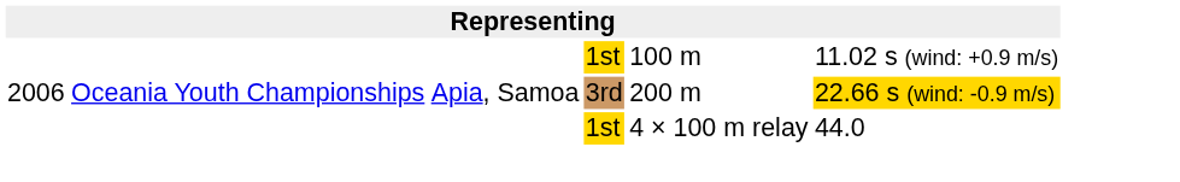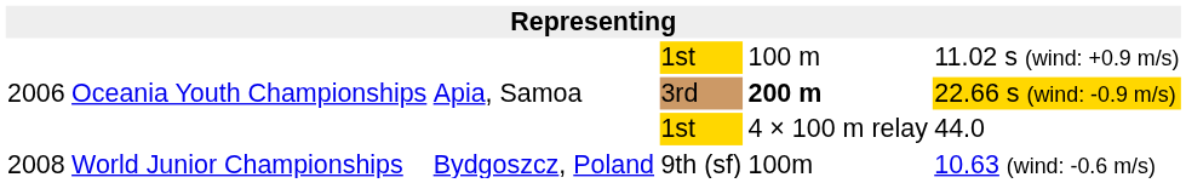3rd | column 5: normal -> bold
+ row: 2008 | World Junior Championships | Bydgoszcz, Poland | 9th (sf) | 100m | 10.63 (wind: -0.6 m/s)
